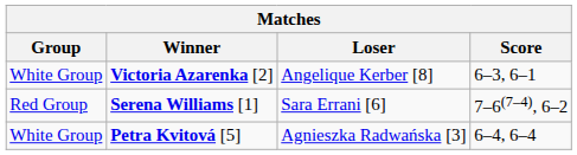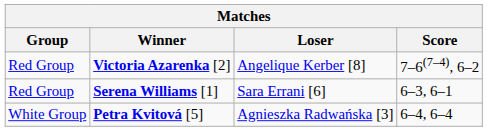Victoria Azarenka [2] | Group: White Group -> Red Group
Victoria Azarenka [2] | Score: 6–3, 6–1 -> 7–6(7–4), 6–2
Serena Williams [1] | Score: 7–6(7–4), 6–2 -> 6–3, 6–1
